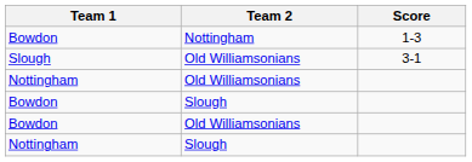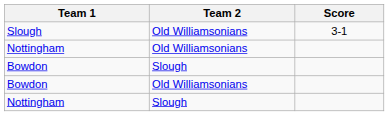- row: Bowdon | Nottingham | 1-3
